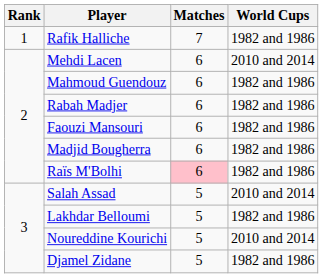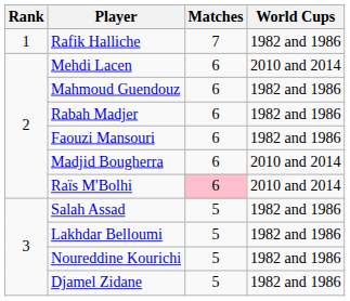Madjid Bougherra | World Cups: 1982 and 1986 -> 2010 and 2014
Raïs M'Bolhi | World Cups: 1982 and 1986 -> 2010 and 2014
Salah Assad | World Cups: 2010 and 2014 -> 1982 and 1986
Noureddine Kourichi | World Cups: 2010 and 2014 -> 1982 and 1986
